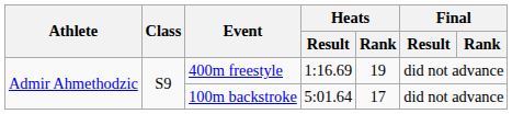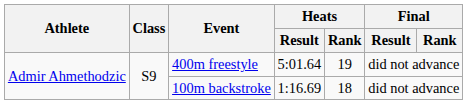400m freestyle | Heats / Result: 1:16.69 -> 5:01.64
100m backstroke | Heats / Result: 5:01.64 -> 1:16.69
100m backstroke | Heats / Rank: 17 -> 18
